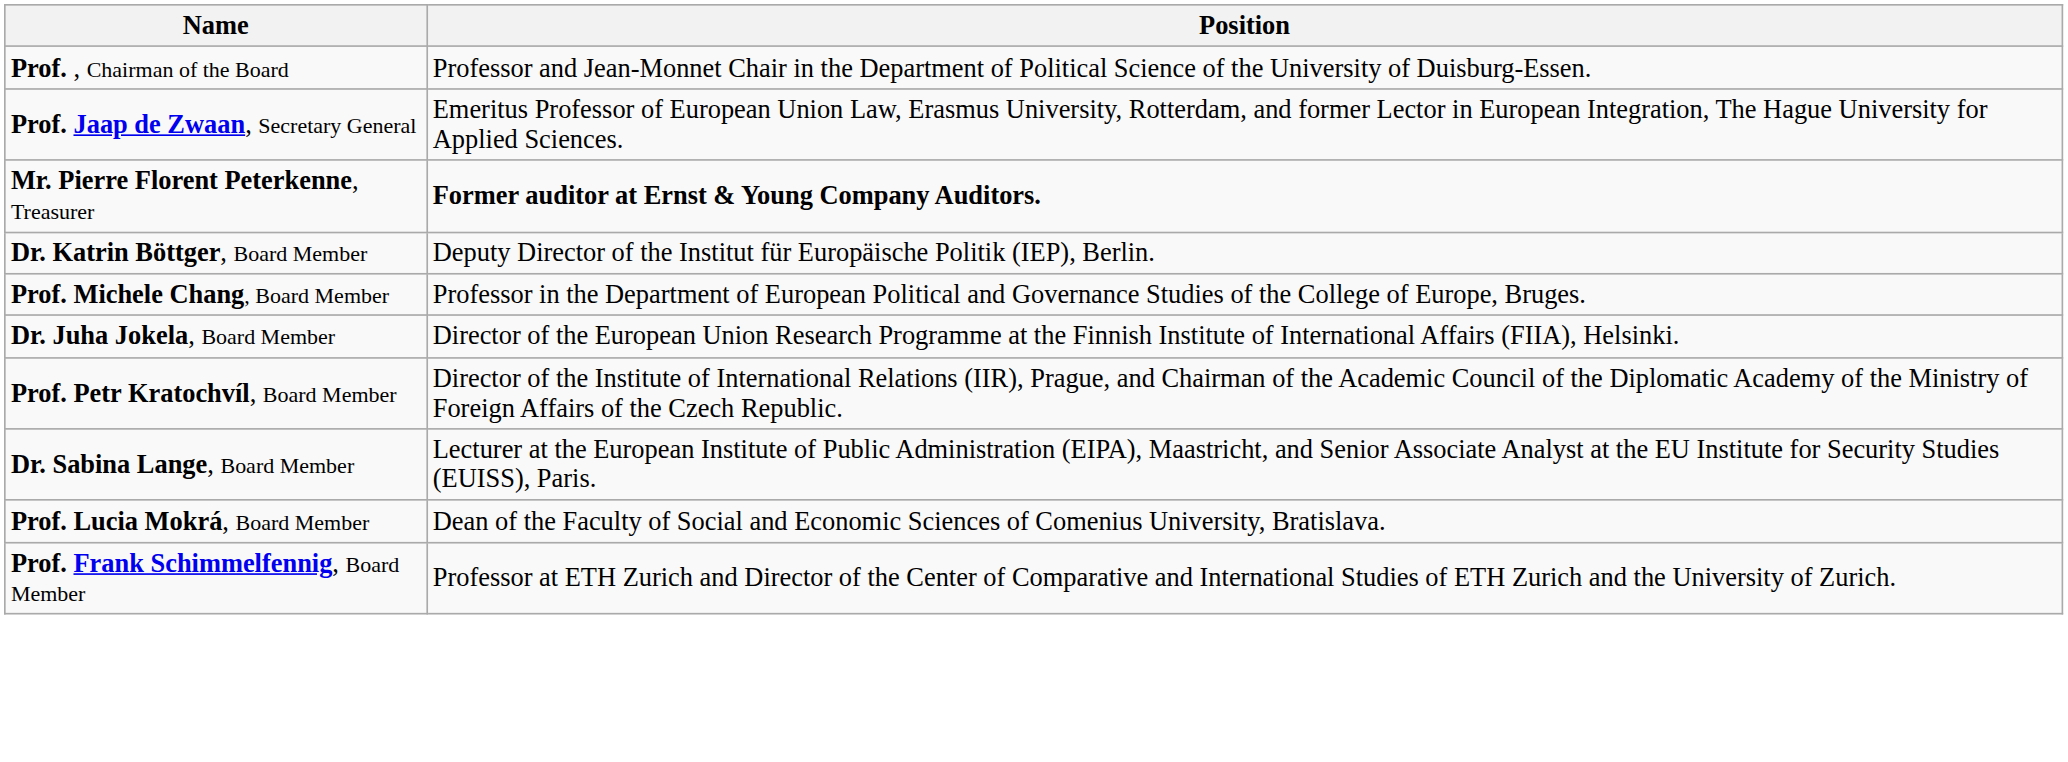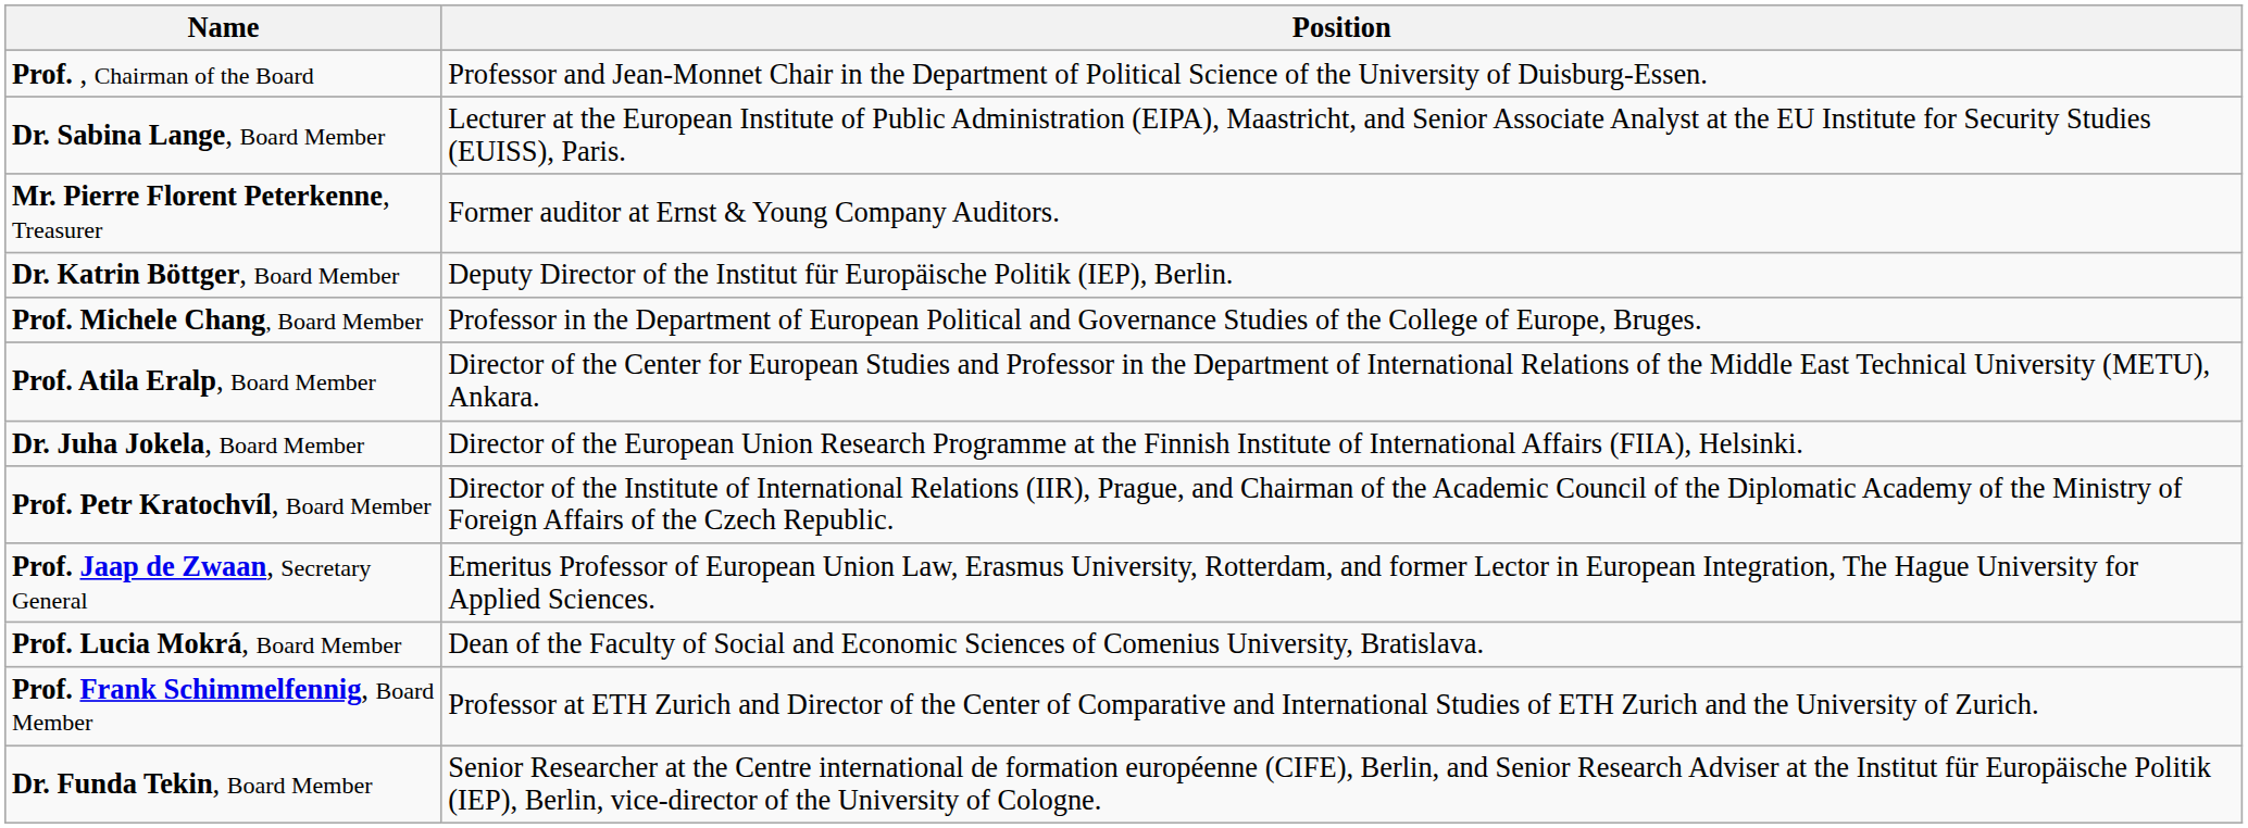rows swapped: Prof. Jaap de Zwaan, Secretary General <-> Dr. Sabina Lange, Board Member
Mr. Pierre Florent Peterkenne, Treasurer | Position: bold -> normal
+ row: Prof. Atila Eralp, Board Member | Director of the Center for European Studies and Professor in the Department of International Relations of the Middle East Technical University (METU), Ankara.
+ row: Dr. Funda Tekin, Board Member | Senior Researcher at the Centre international de formation européenne (CIFE), Berlin, and Senior Research Adviser at the Institut für Europäische Politik (IEP), Berlin, vice-director of the University of Cologne.
